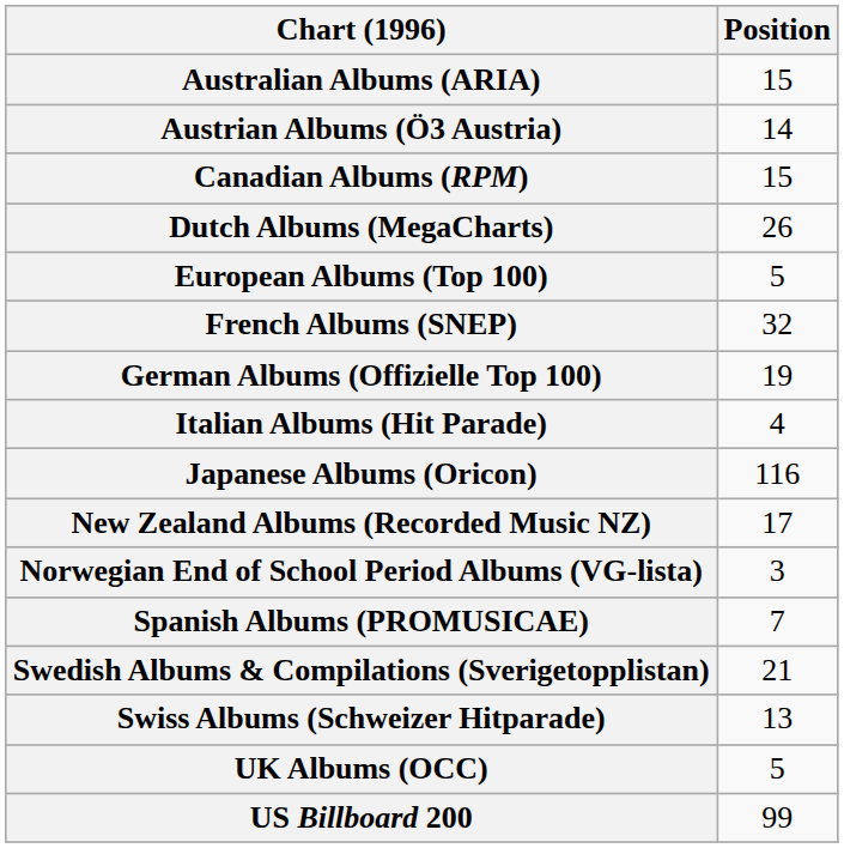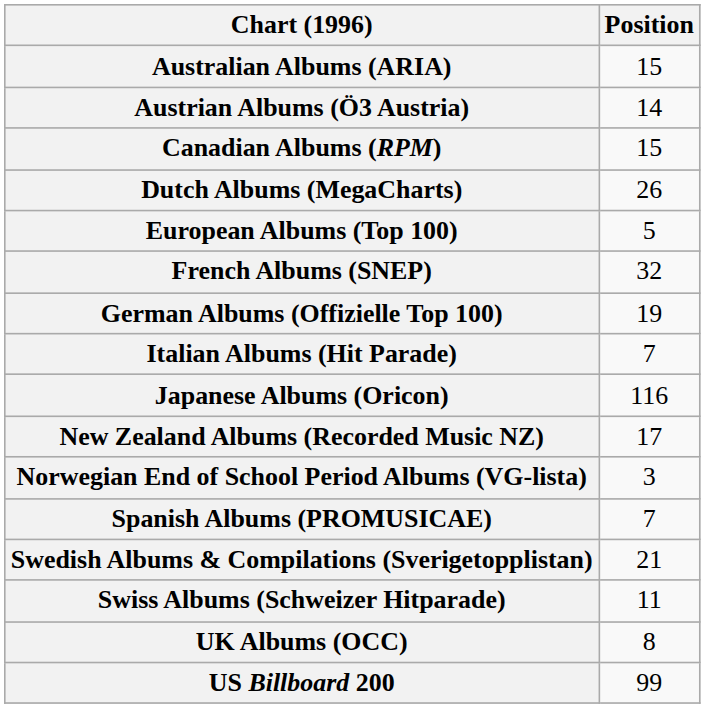Italian Albums (Hit Parade) | Position: 4 -> 7
Swiss Albums (Schweizer Hitparade) | Position: 13 -> 11
UK Albums (OCC) | Position: 5 -> 8
